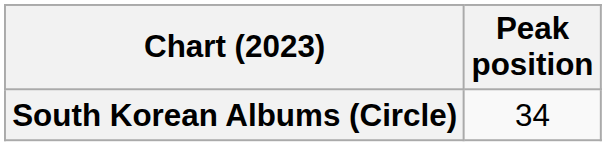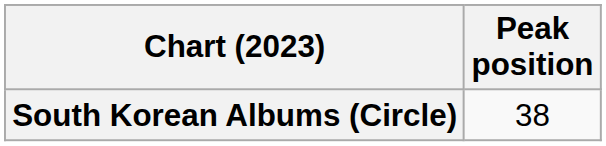South Korean Albums (Circle) | Peak position: 34 -> 38
